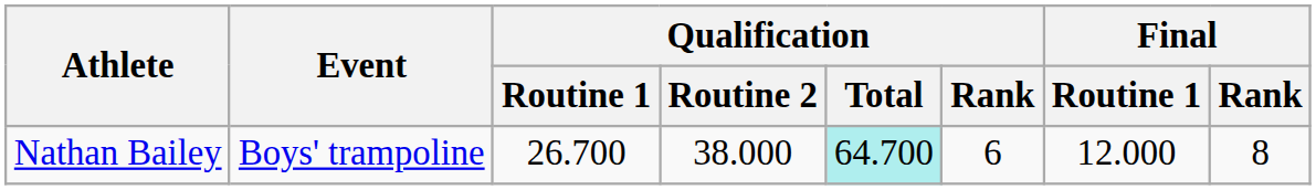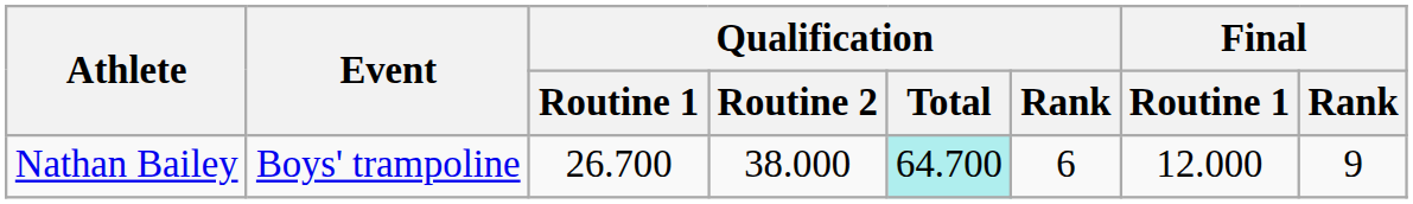Nathan Bailey | Final / Rank: 8 -> 9
